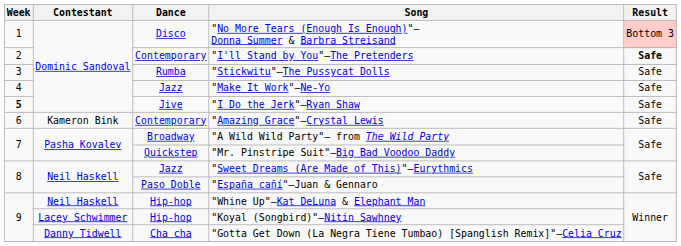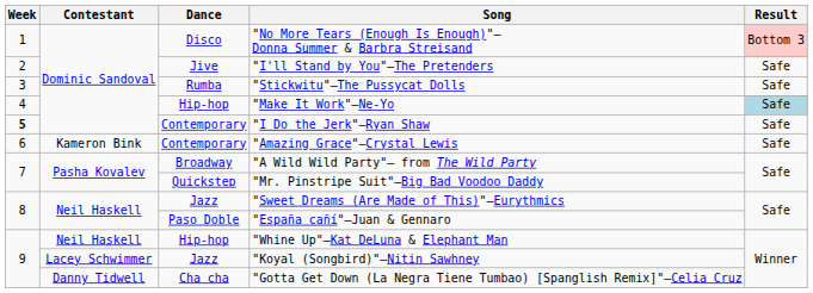"I'll Stand by You"—The Pretenders | Dance: Contemporary -> Jive
"I'll Stand by You"—The Pretenders | Result: bold -> normal
"Make It Work"—Ne-Yo | Dance: Jazz -> Hip-hop
"Make It Work"—Ne-Yo | Result: no background -> lightblue background
"I Do the Jerk"—Ryan Shaw | Dance: Jive -> Contemporary
"Koyal (Songbird)"—Nitin Sawhney | Dance: Hip-hop -> Jazz
